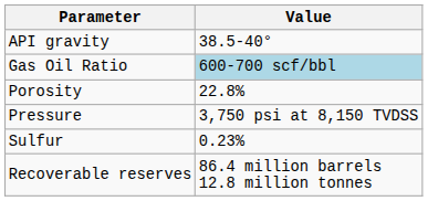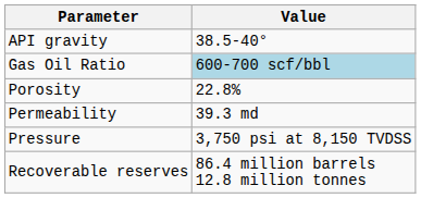+ row: Permeability | 39.3 md
- row: Sulfur | 0.23%
